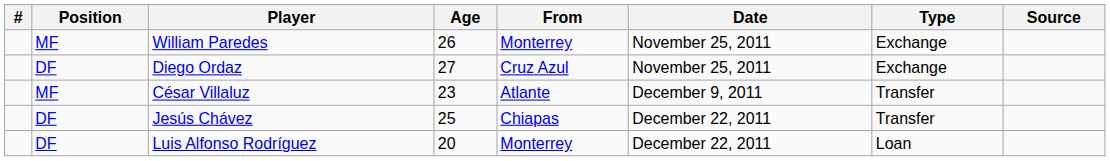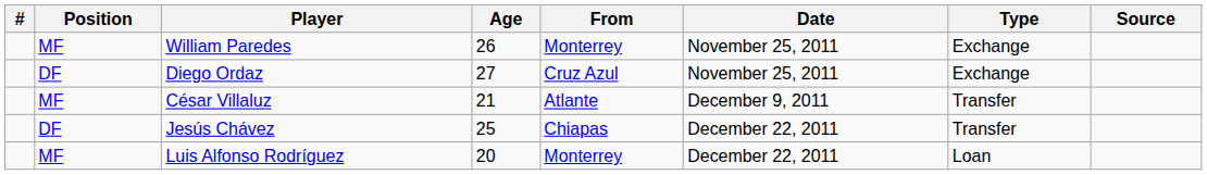César Villaluz | Age: 23 -> 21
Luis Alfonso Rodríguez | Position: DF -> MF
